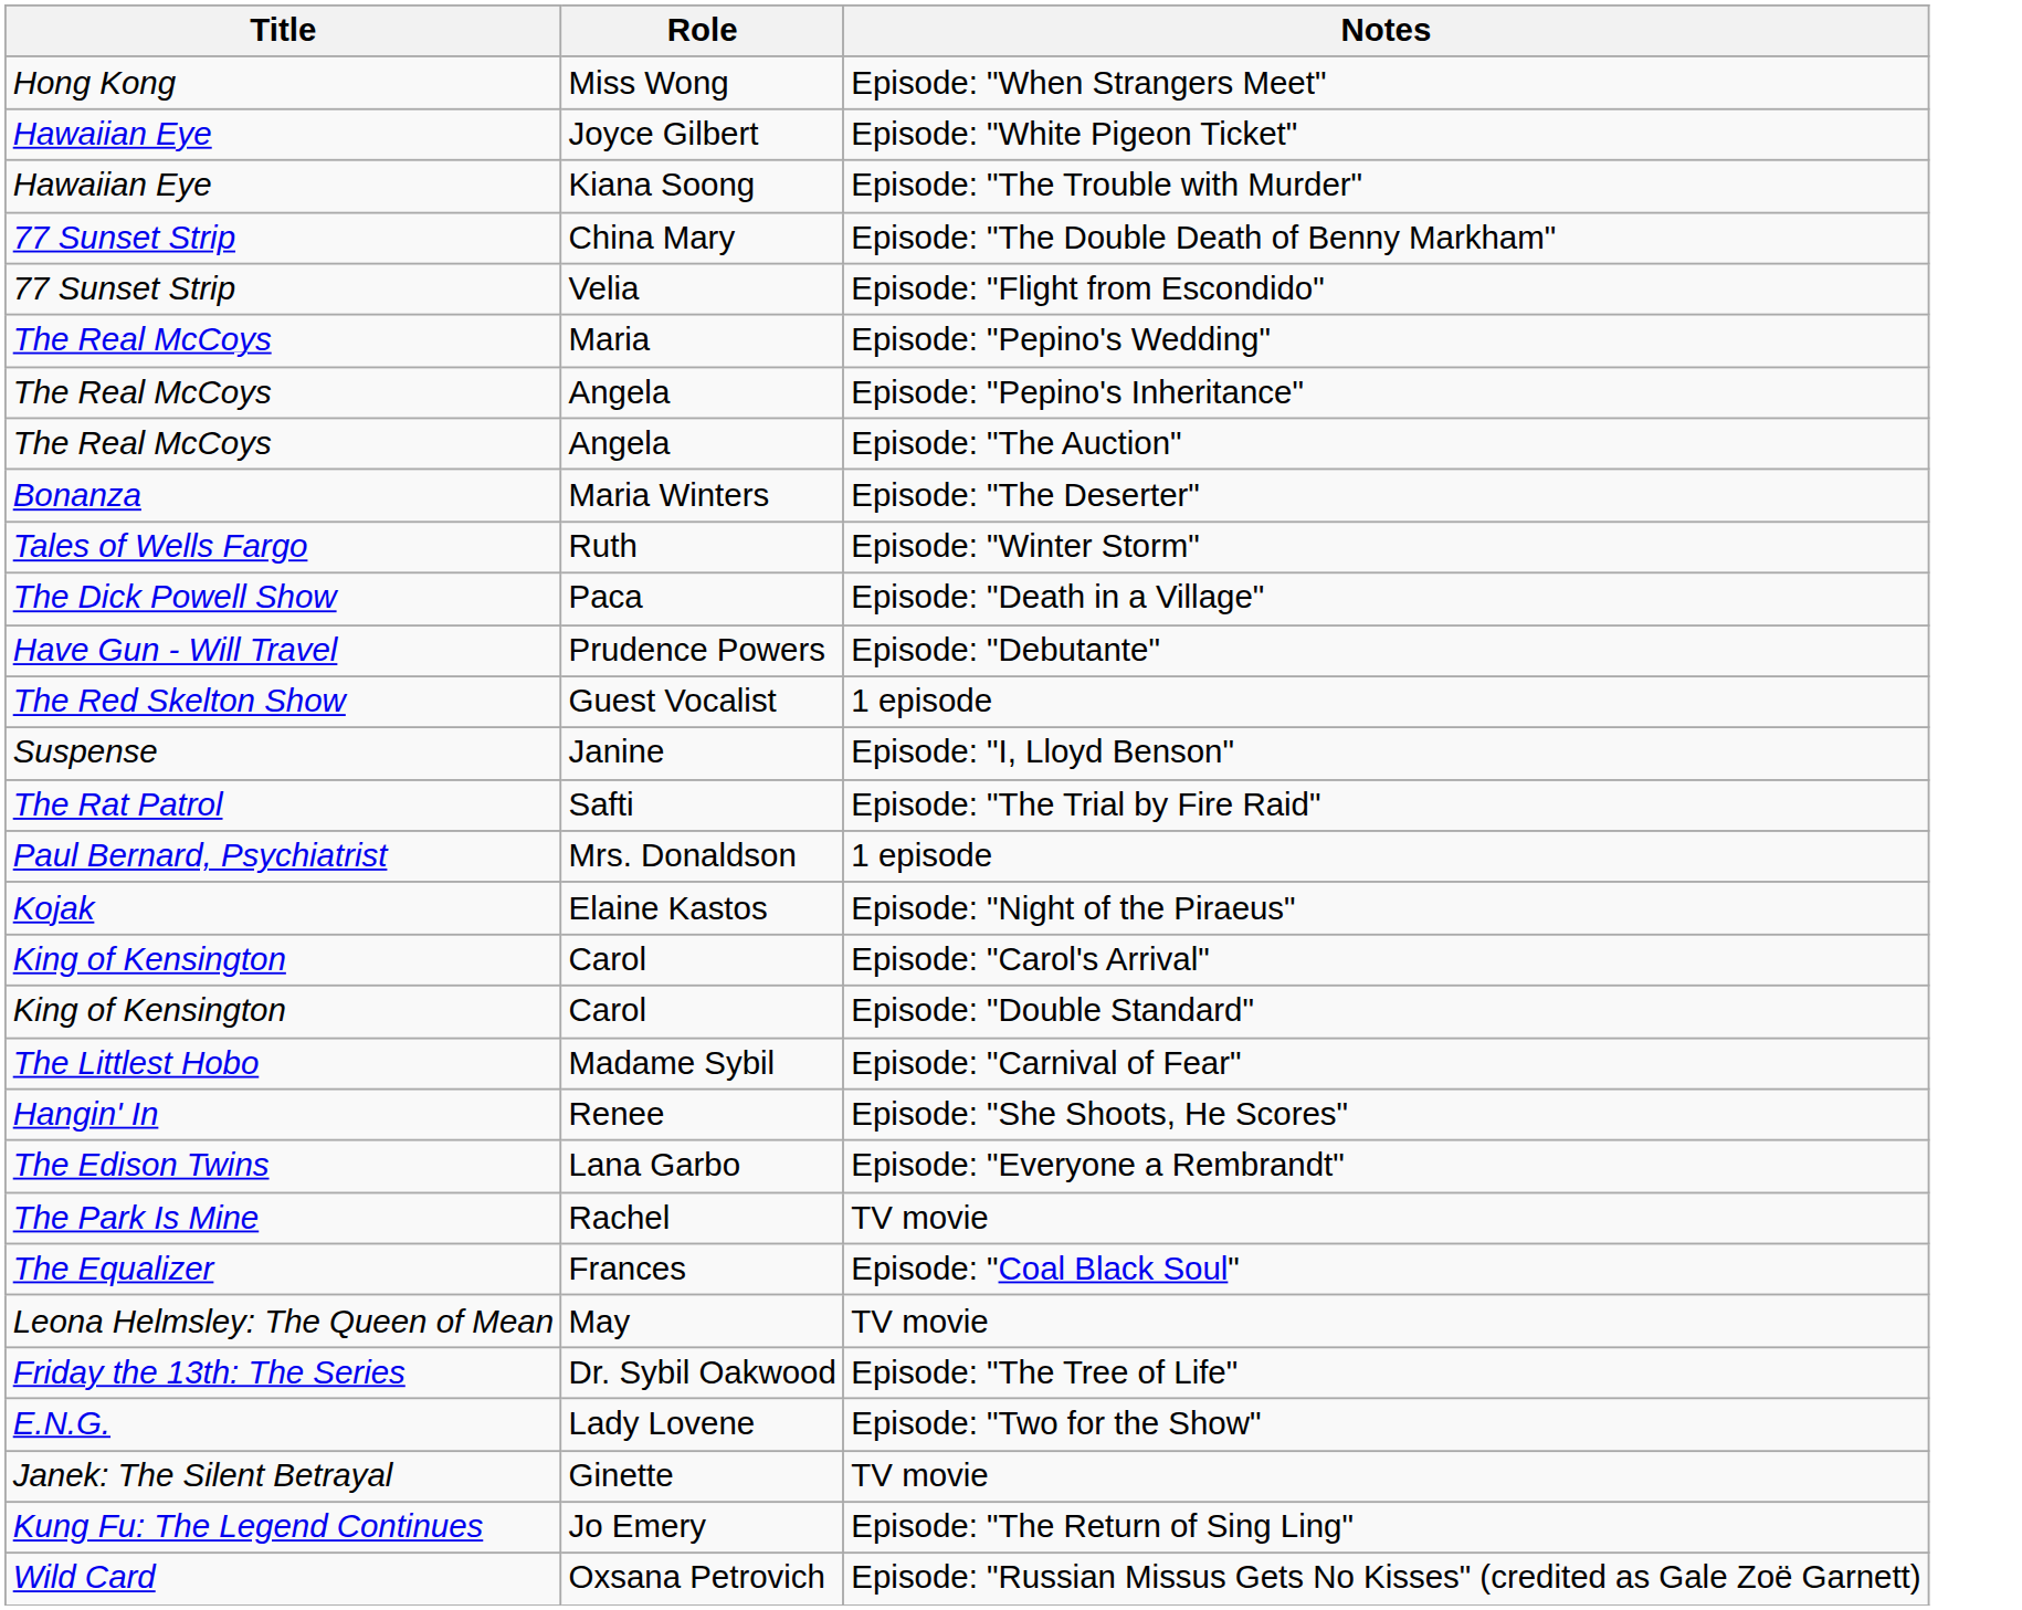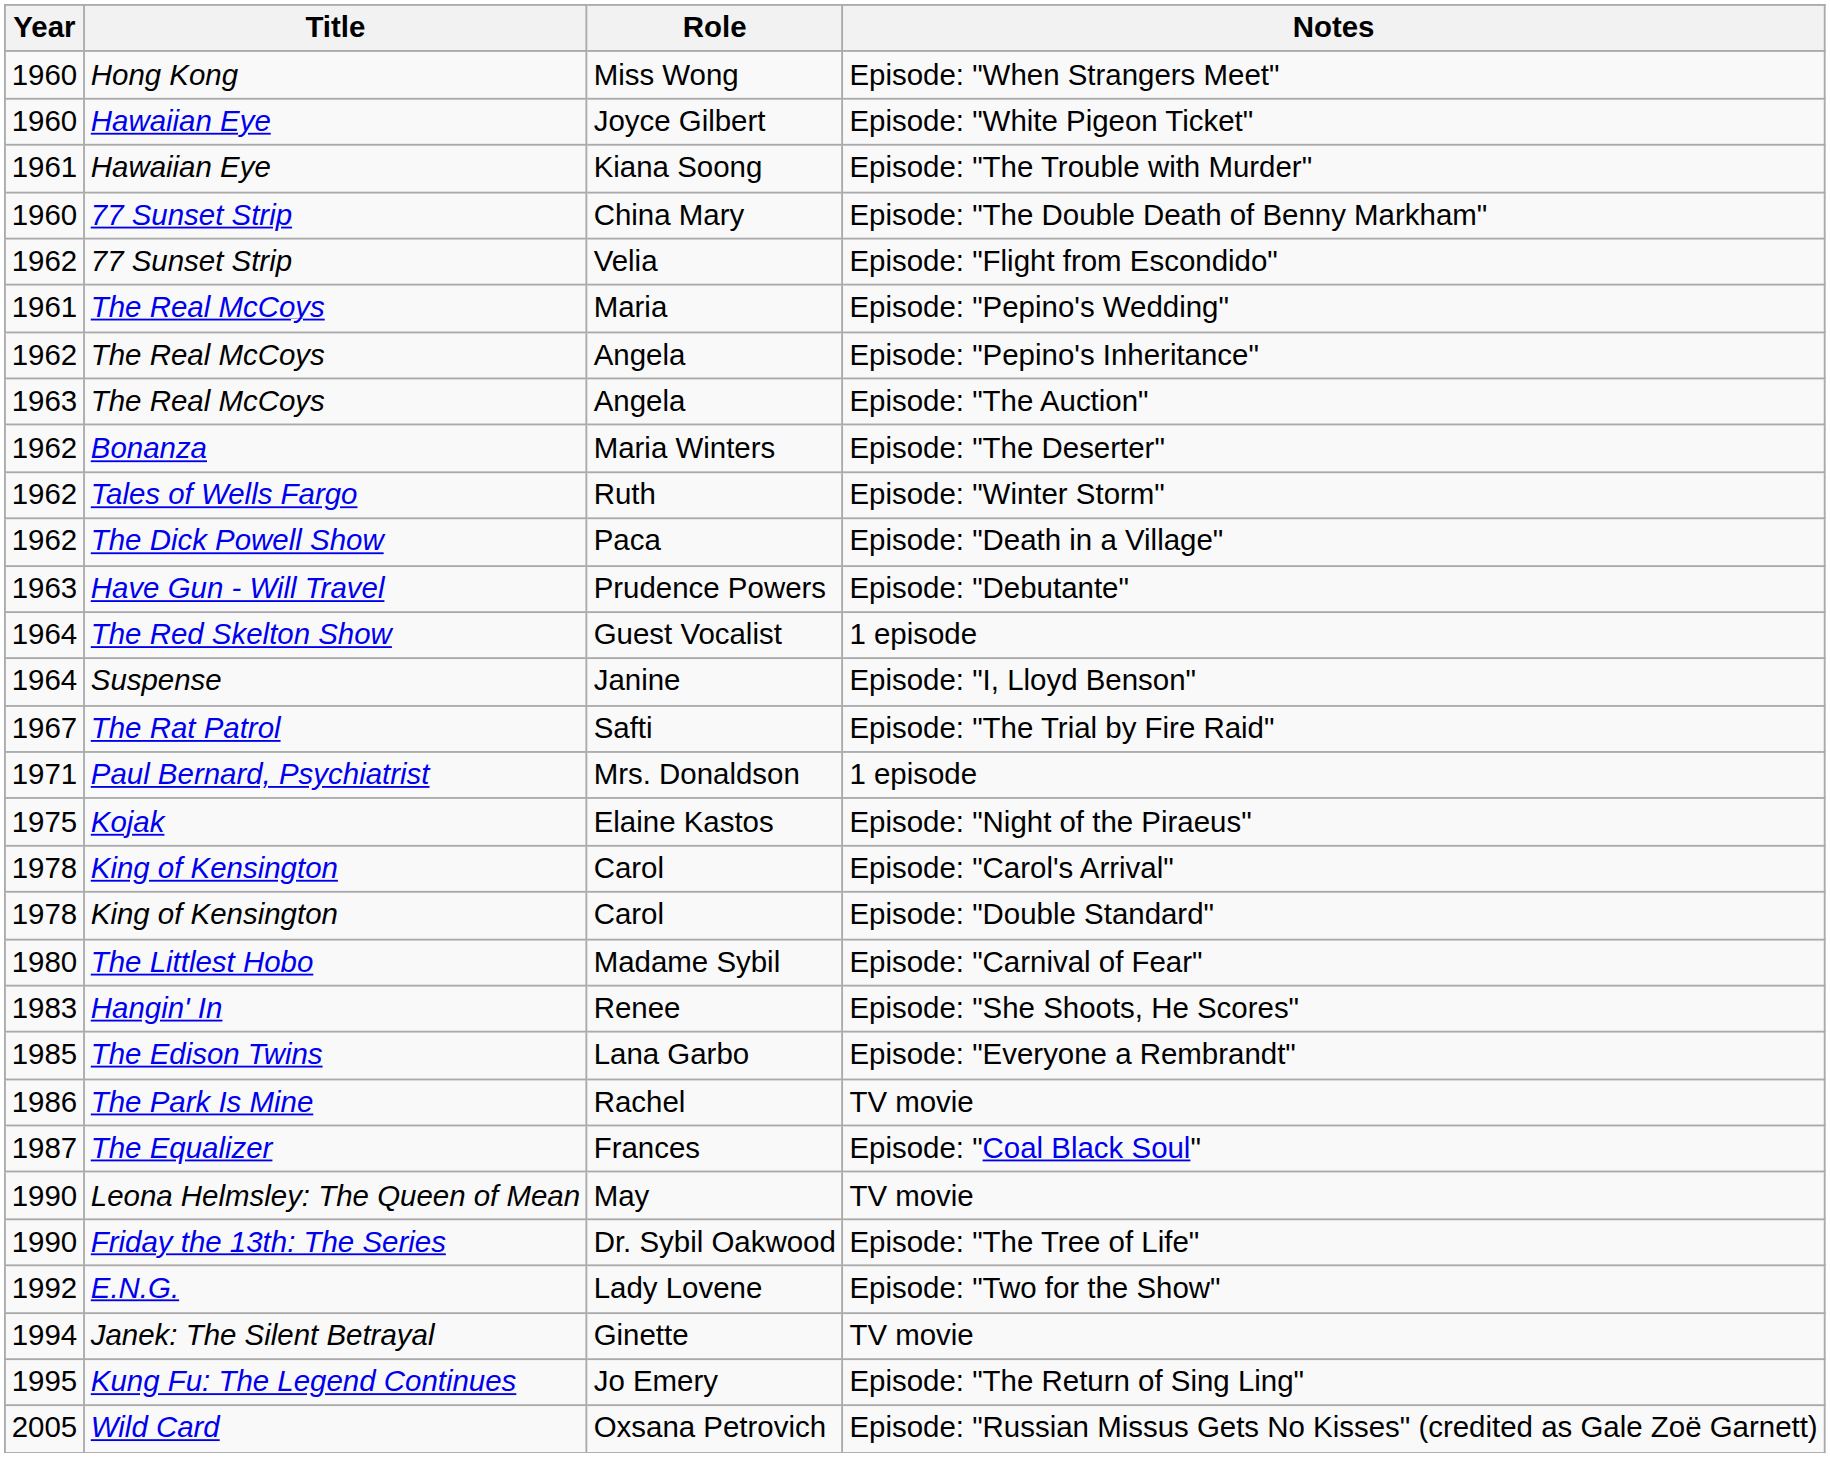+ column: Year | 1960 | 1960 | 1961 | 1960 | 1962 | 1961 | 1962 | 1963 | 1962 | 1962 | 1962 | 1963 | 1964 | 1964 | 1967 | 1971 | 1975 | 1978 | 1978 | 1980 | 1983 | 1985 | 1986 | 1987 | 1990 | 1990 | 1992 | 1994 | 1995 | 2005
